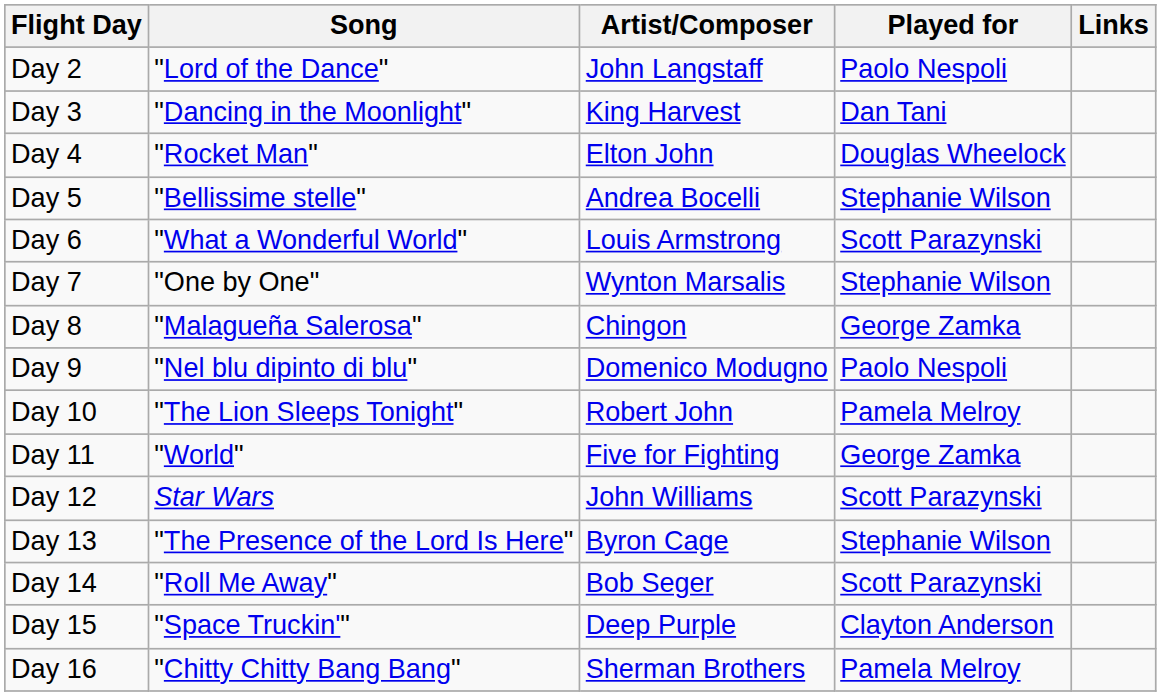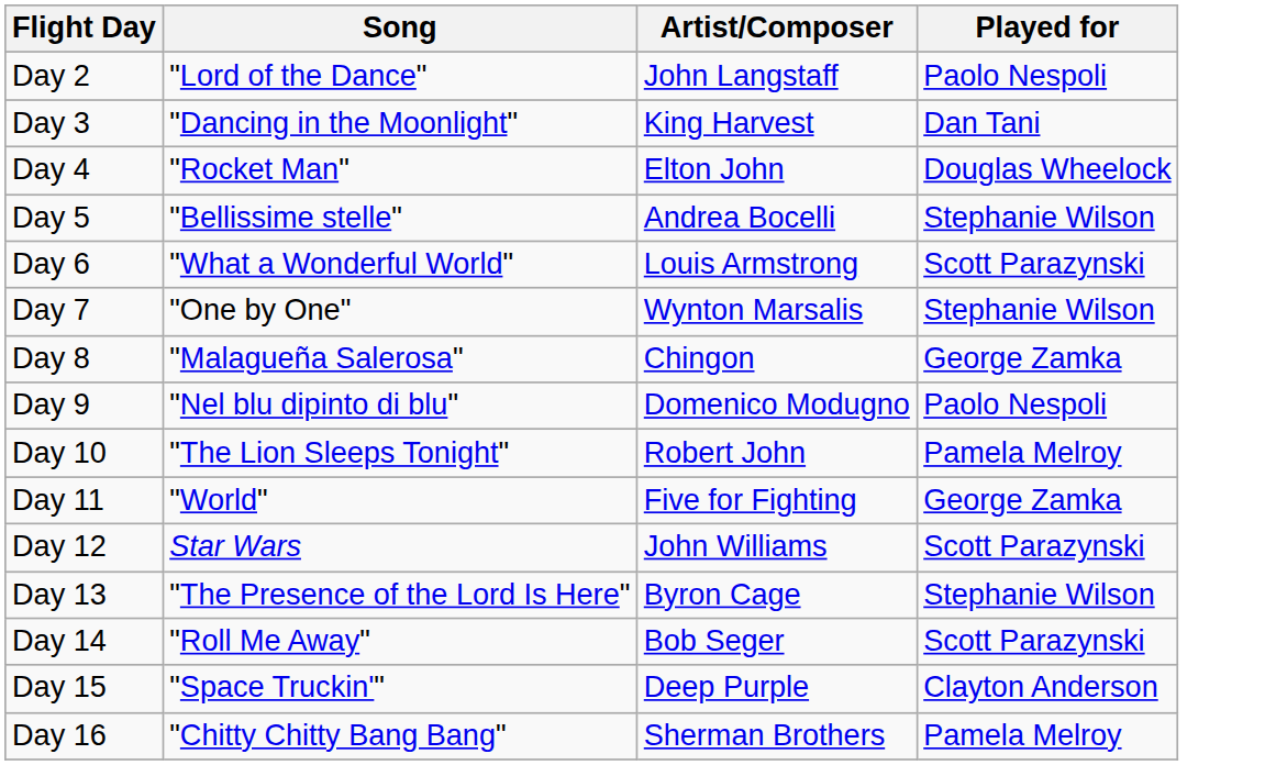- column: Links
